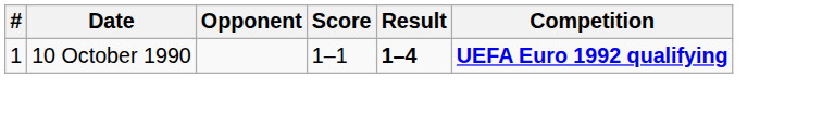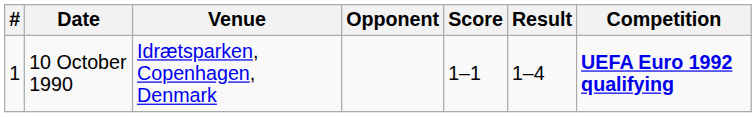+ column: Venue | Idrætsparken, Copenhagen, Denmark
10 October 1990 | Result: bold -> normal
